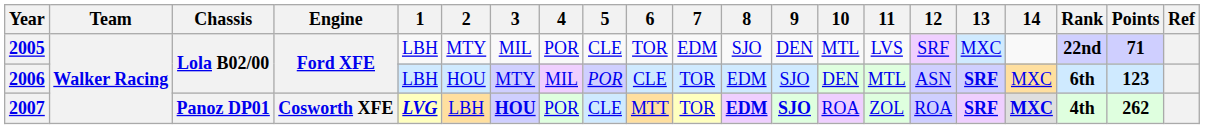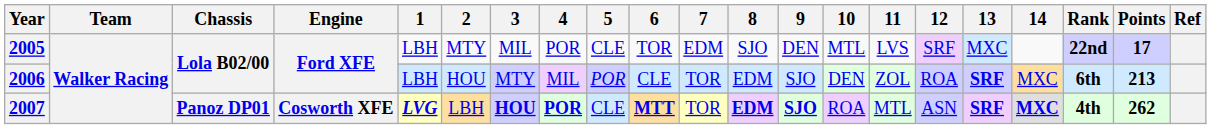2005 | Points: 71 -> 17
2006 | 11: MTL -> ZOL
2006 | 12: ASN -> ROA
2006 | Points: 123 -> 213
2007 | 4: normal -> bold
2007 | 6: normal -> bold
2007 | 11: ZOL -> MTL
2007 | 12: ROA -> ASN
